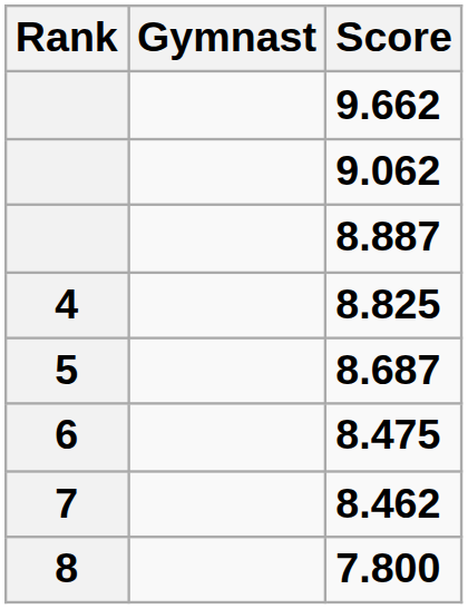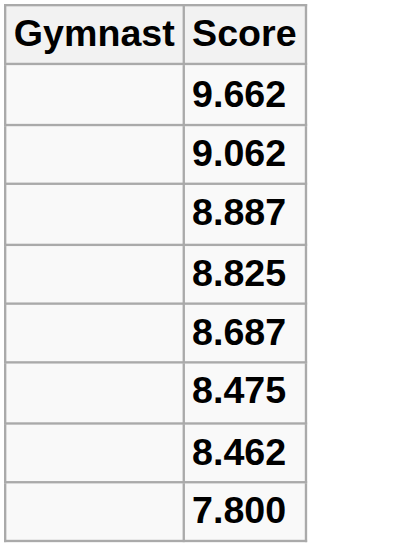- column: Rank | 4 | 5 | 6 | 7 | 8
